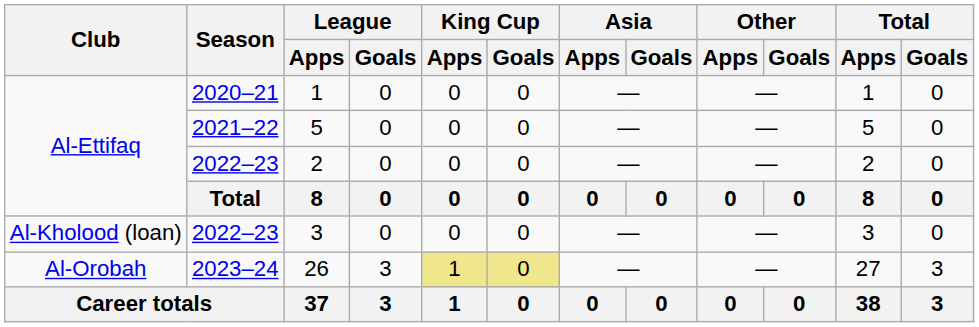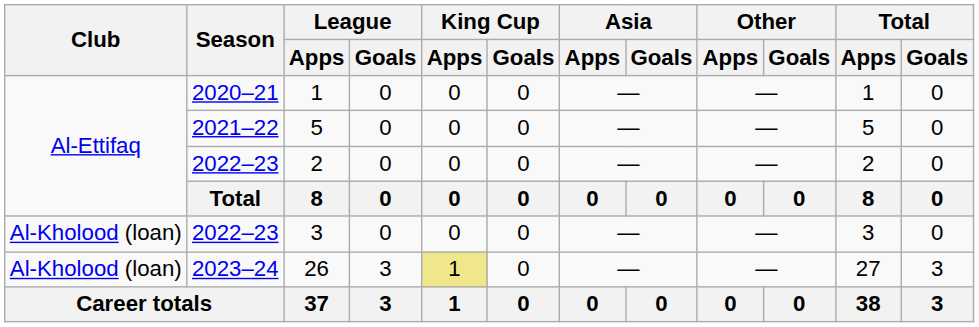26 | Club: Al-Orobah -> Al-Kholood (loan)
26 | King Cup / Goals: khaki background -> no background
